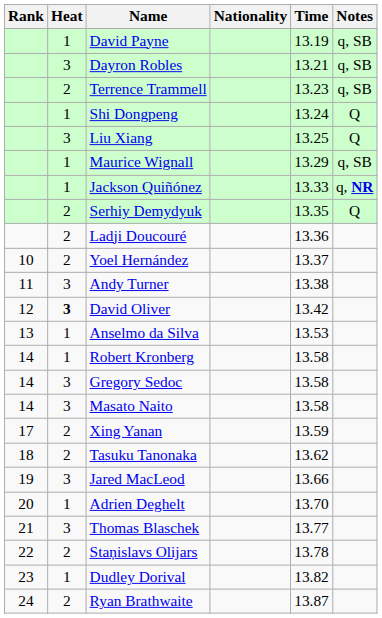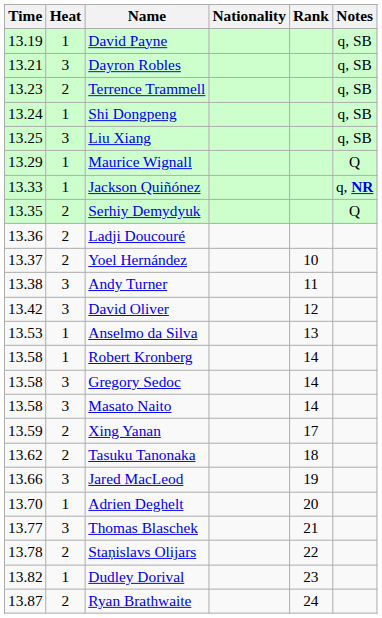columns swapped: Rank <-> Time
Shi Dongpeng | Notes: Q -> q, SB
Liu Xiang | Notes: Q -> q, SB
Maurice Wignall | Notes: q, SB -> Q
David Oliver | Heat: bold -> normal
